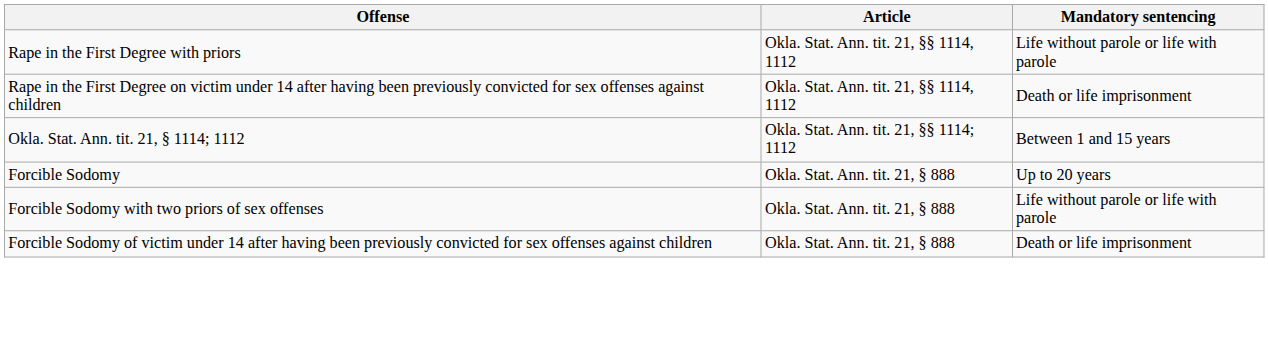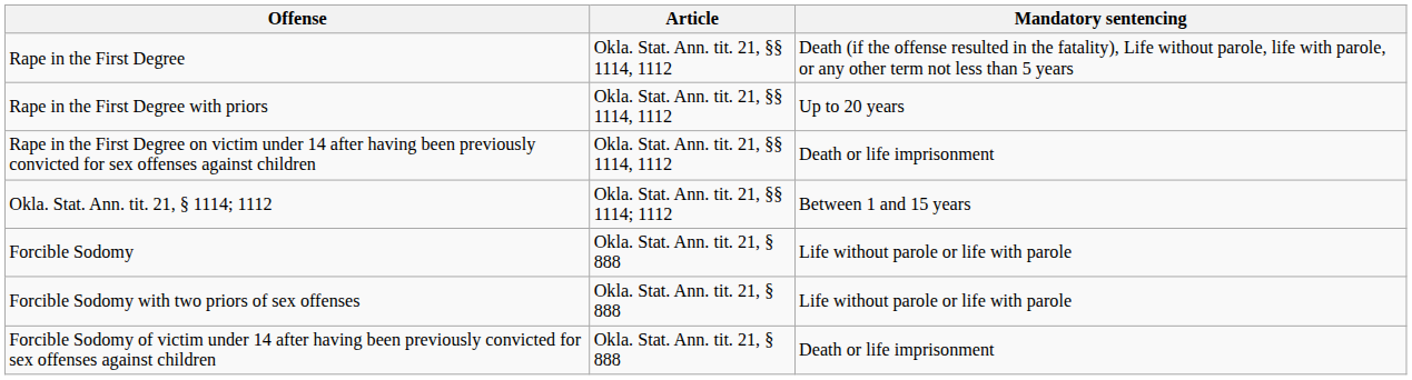+ row: Rape in the First Degree | Okla. Stat. Ann. tit. 21, §§ 1114, 1112 | Death (if the offense resulted in the fatality), Life without parole, life with parole, or any other term not less than 5 years
Rape in the First Degree with priors | Mandatory sentencing: Life without parole or life with parole -> Up to 20 years
Forcible Sodomy | Mandatory sentencing: Up to 20 years -> Life without parole or life with parole
